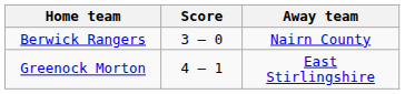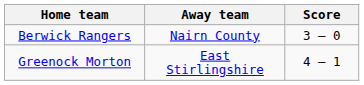columns swapped: Score <-> Away team
